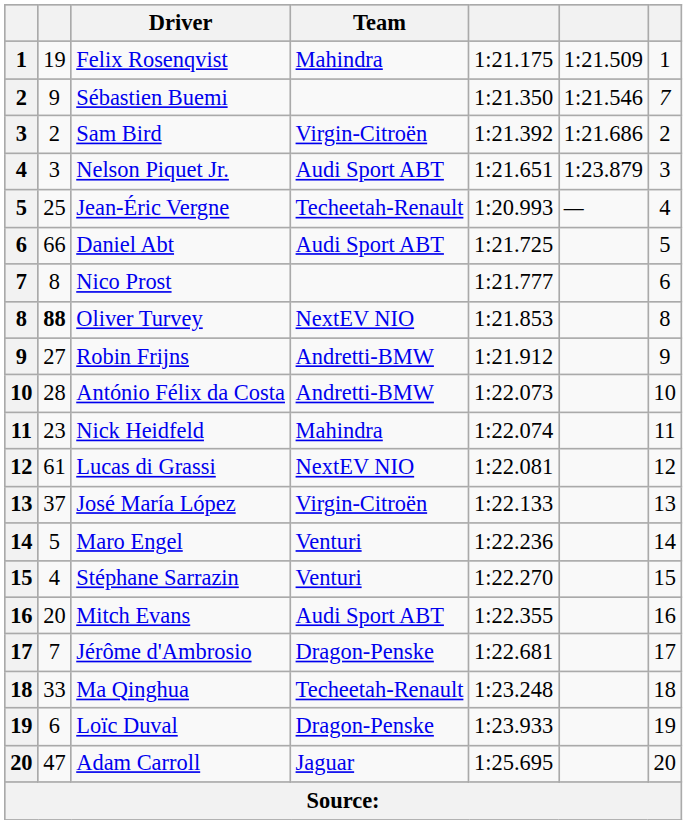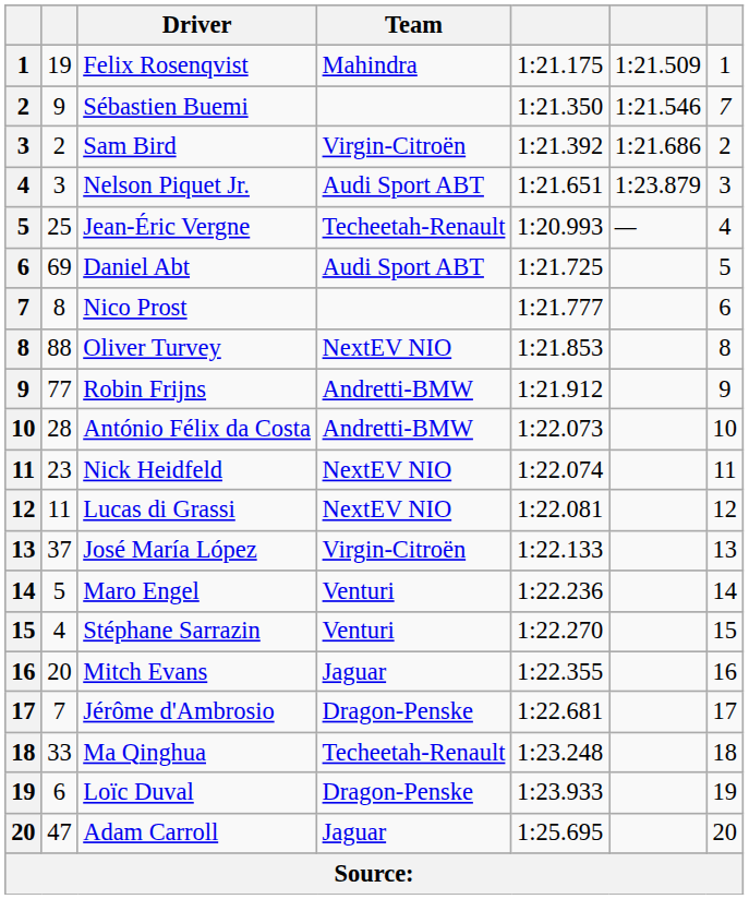Daniel Abt | column 2: 66 -> 69
Oliver Turvey | column 2: bold -> normal
Robin Frijns | column 2: 27 -> 77
Nick Heidfeld | Team: Mahindra -> NextEV NIO
Lucas di Grassi | column 2: 61 -> 11
Mitch Evans | Team: Audi Sport ABT -> Jaguar
